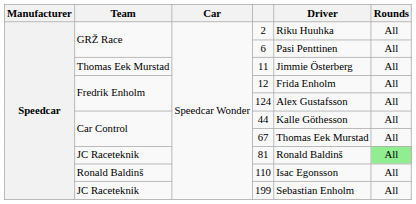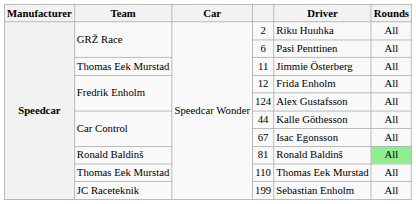67 | Driver: Thomas Eek Murstad -> Isac Egonsson
81 | Team: JC Raceteknik -> Ronald Baldinš
110 | Team: Ronald Baldinš -> Thomas Eek Murstad
110 | Driver: Isac Egonsson -> Thomas Eek Murstad
